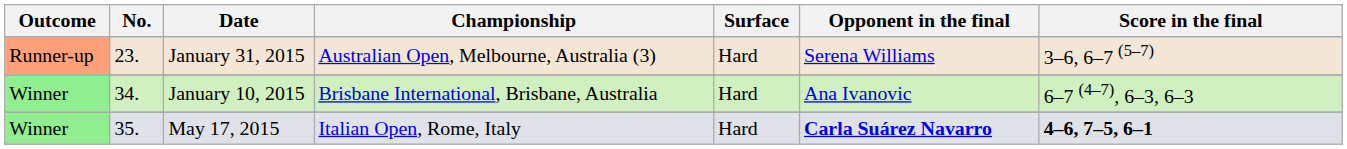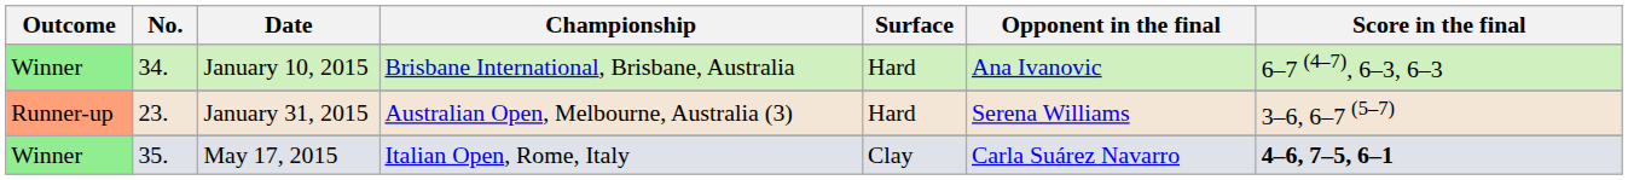rows swapped: January 10, 2015 <-> January 31, 2015
May 17, 2015 | Surface: Hard -> Clay
May 17, 2015 | Opponent in the final: bold -> normal
